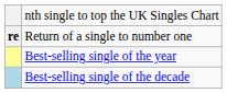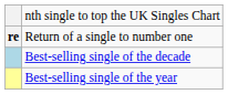rows swapped: Best-selling single of the year <-> Best-selling single of the decade
